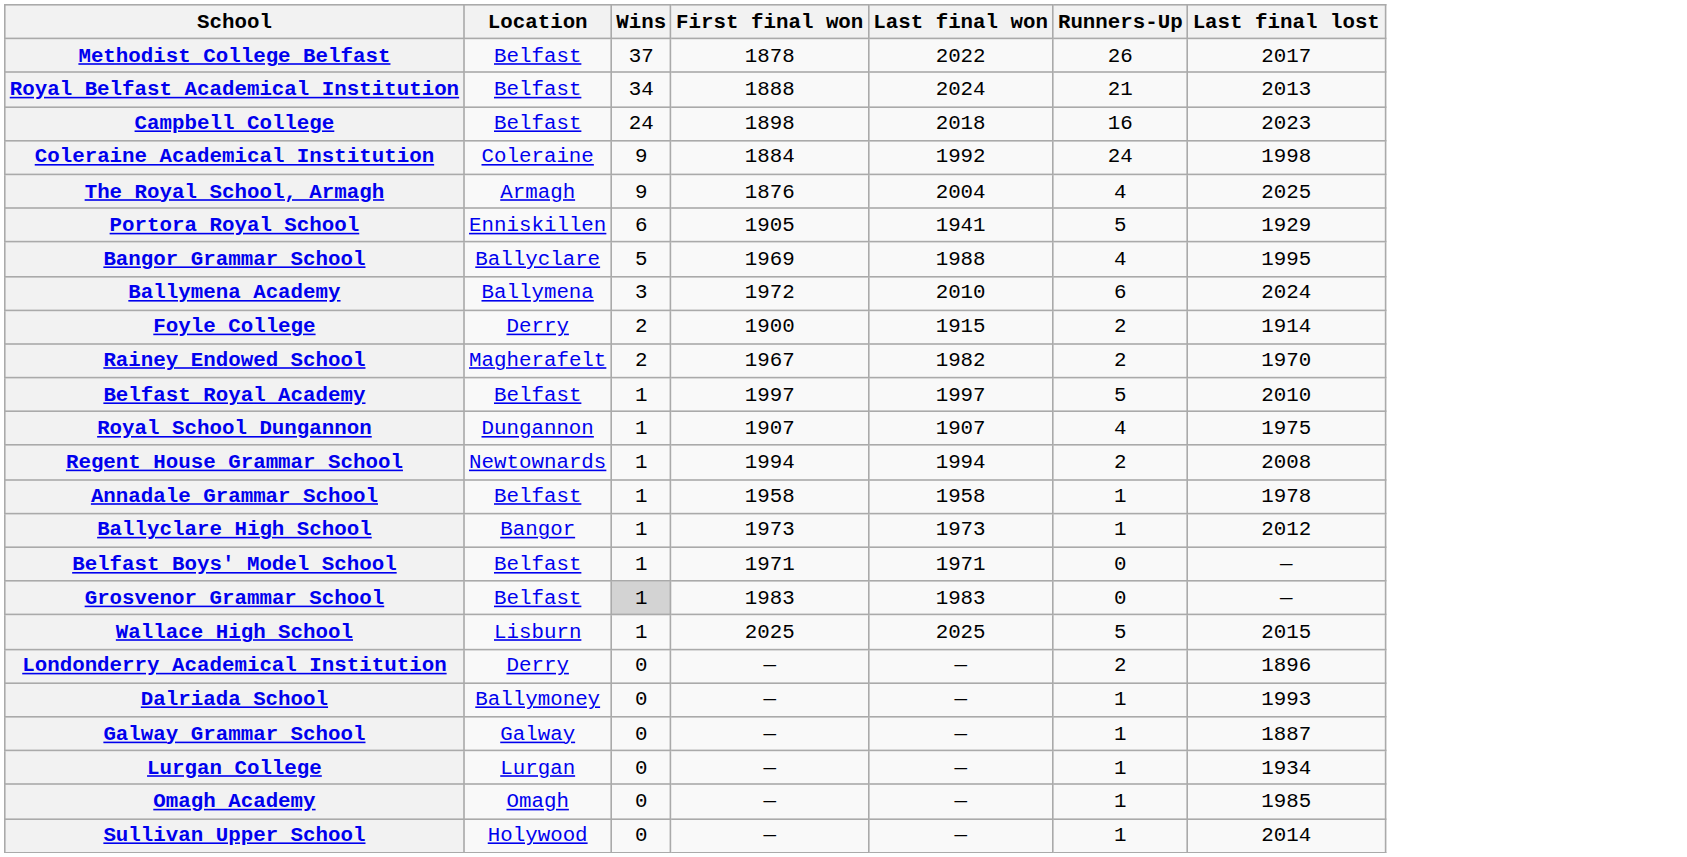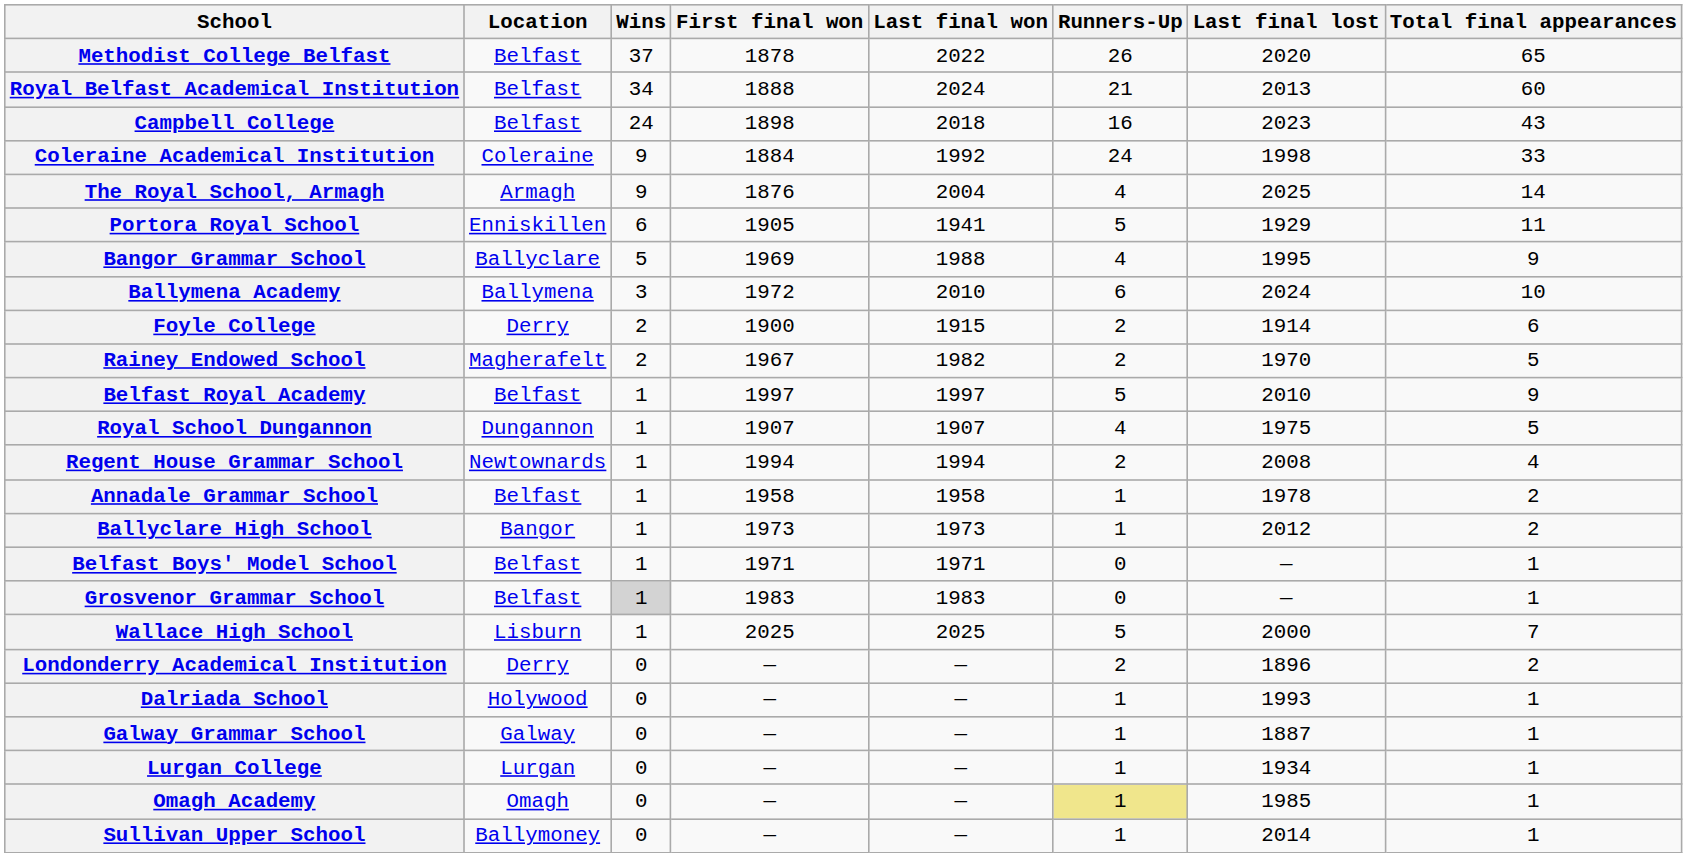+ column: Total final appearances | 65 | 60 | 43 | 33 | 14 | 11 | 9 | 10 | 6 | 5 | 9 | 5 | 4 | 2 | 2 | 1 | 1 | 7 | 2 | 1 | 1 | 1 | 1 | 1
Methodist College Belfast | Last final lost: 2017 -> 2020
Wallace High School | Last final lost: 2015 -> 2000
Dalriada School | Location: Ballymoney -> Holywood
Omagh Academy | Runners-Up: no background -> khaki background
Sullivan Upper School | Location: Holywood -> Ballymoney
